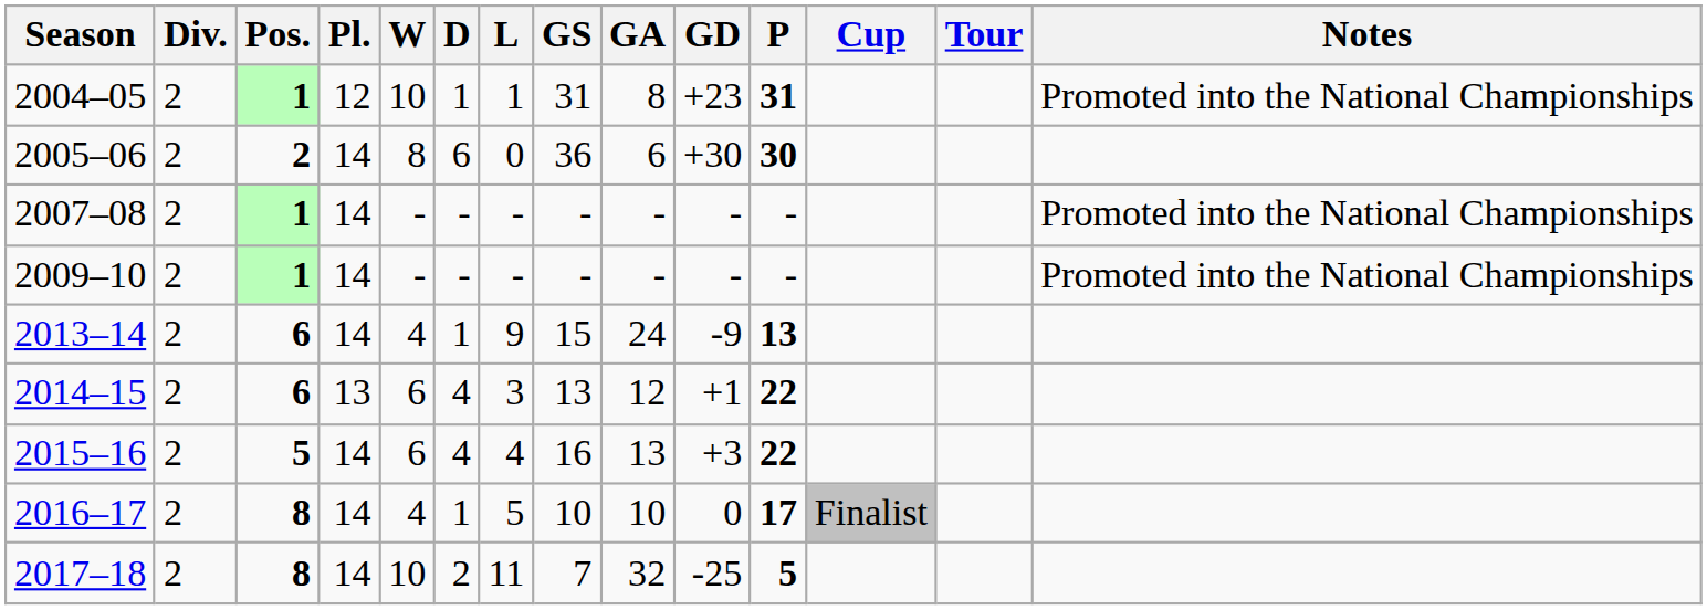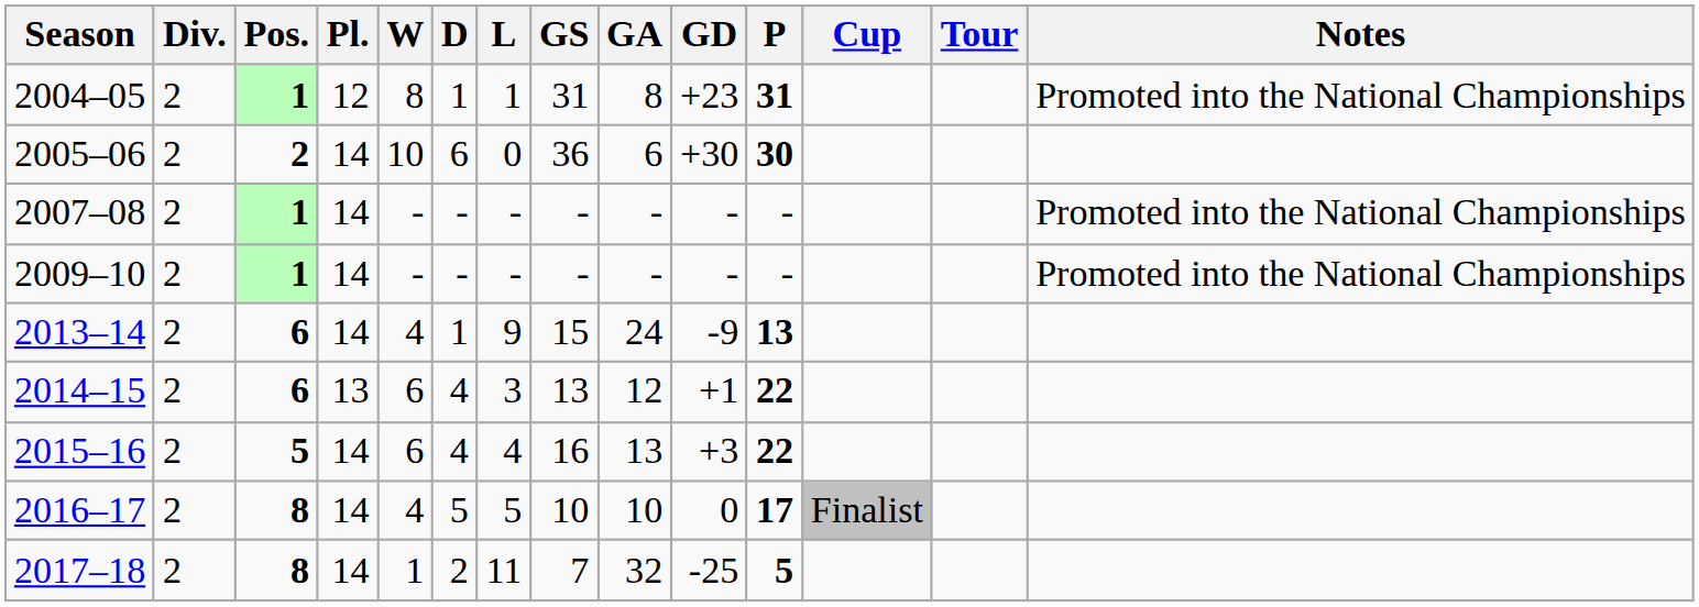2004–05 | W: 10 -> 8
2005–06 | W: 8 -> 10
2016–17 | D: 1 -> 5
2017–18 | W: 10 -> 1
